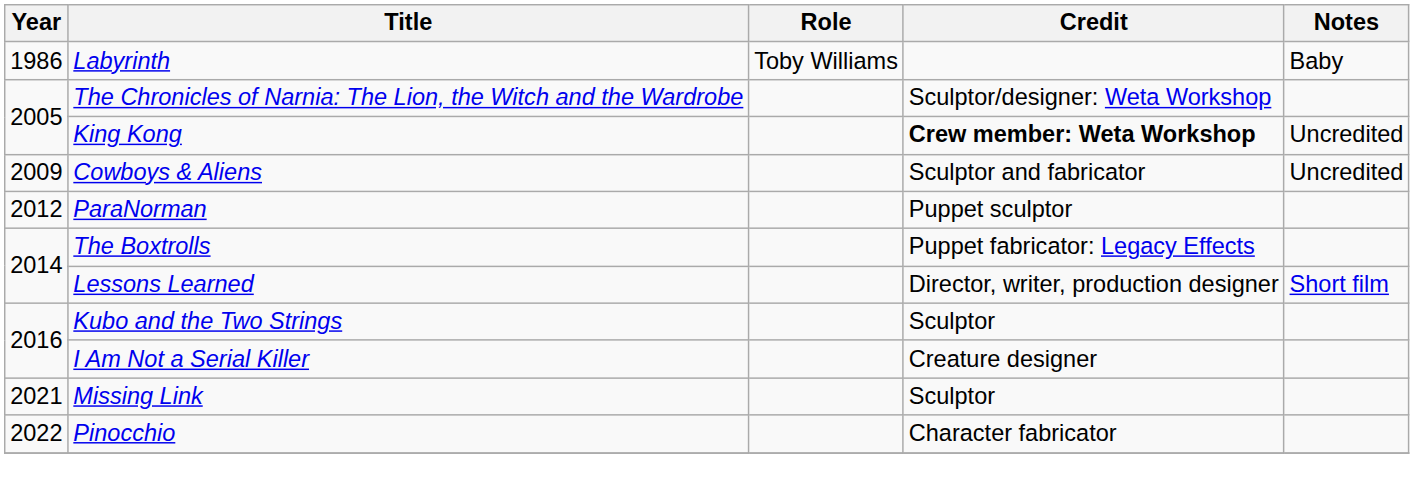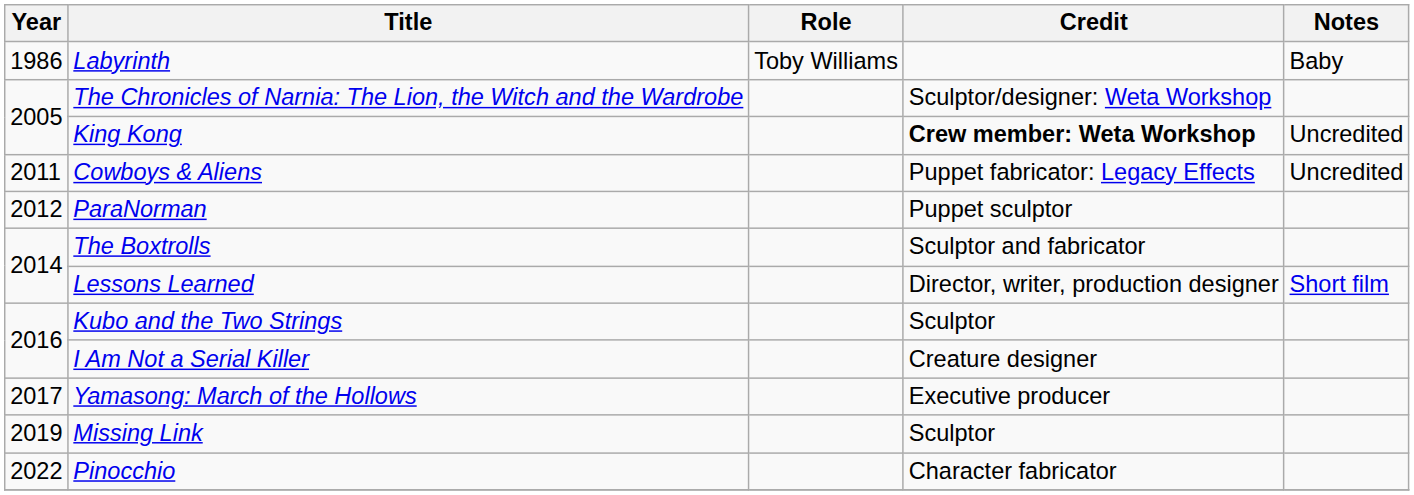Cowboys & Aliens | Year: 2009 -> 2011
Cowboys & Aliens | Credit: Sculptor and fabricator -> Puppet fabricator: Legacy Effects
The Boxtrolls | Credit: Puppet fabricator: Legacy Effects -> Sculptor and fabricator
+ row: 2017 | Yamasong: March of the Hollows | Executive producer
Missing Link | Year: 2021 -> 2019
